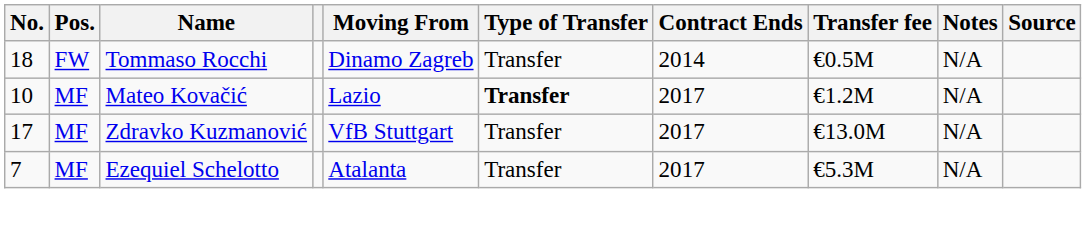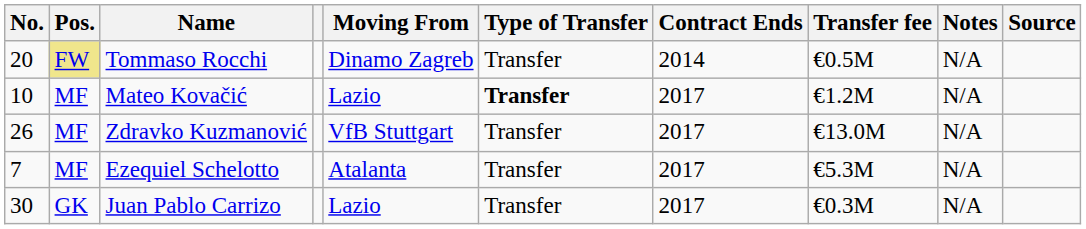Tommaso Rocchi | No.: 18 -> 20
Tommaso Rocchi | Pos.: no background -> khaki background
Zdravko Kuzmanović | No.: 17 -> 26
+ row: 30 | GK | Juan Pablo Carrizo | Lazio | Transfer | 2017 | €0.3M | N/A
